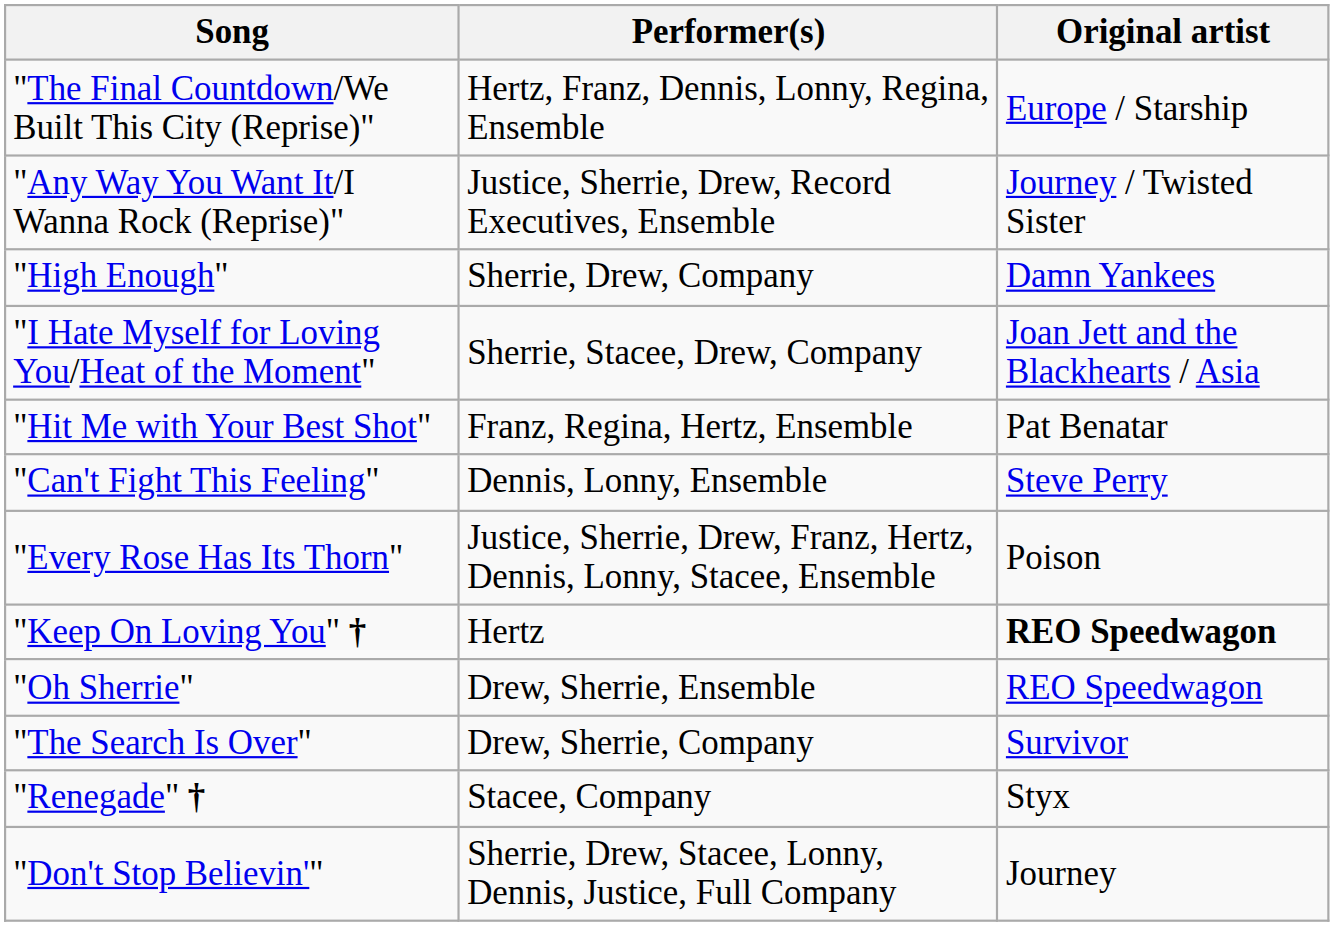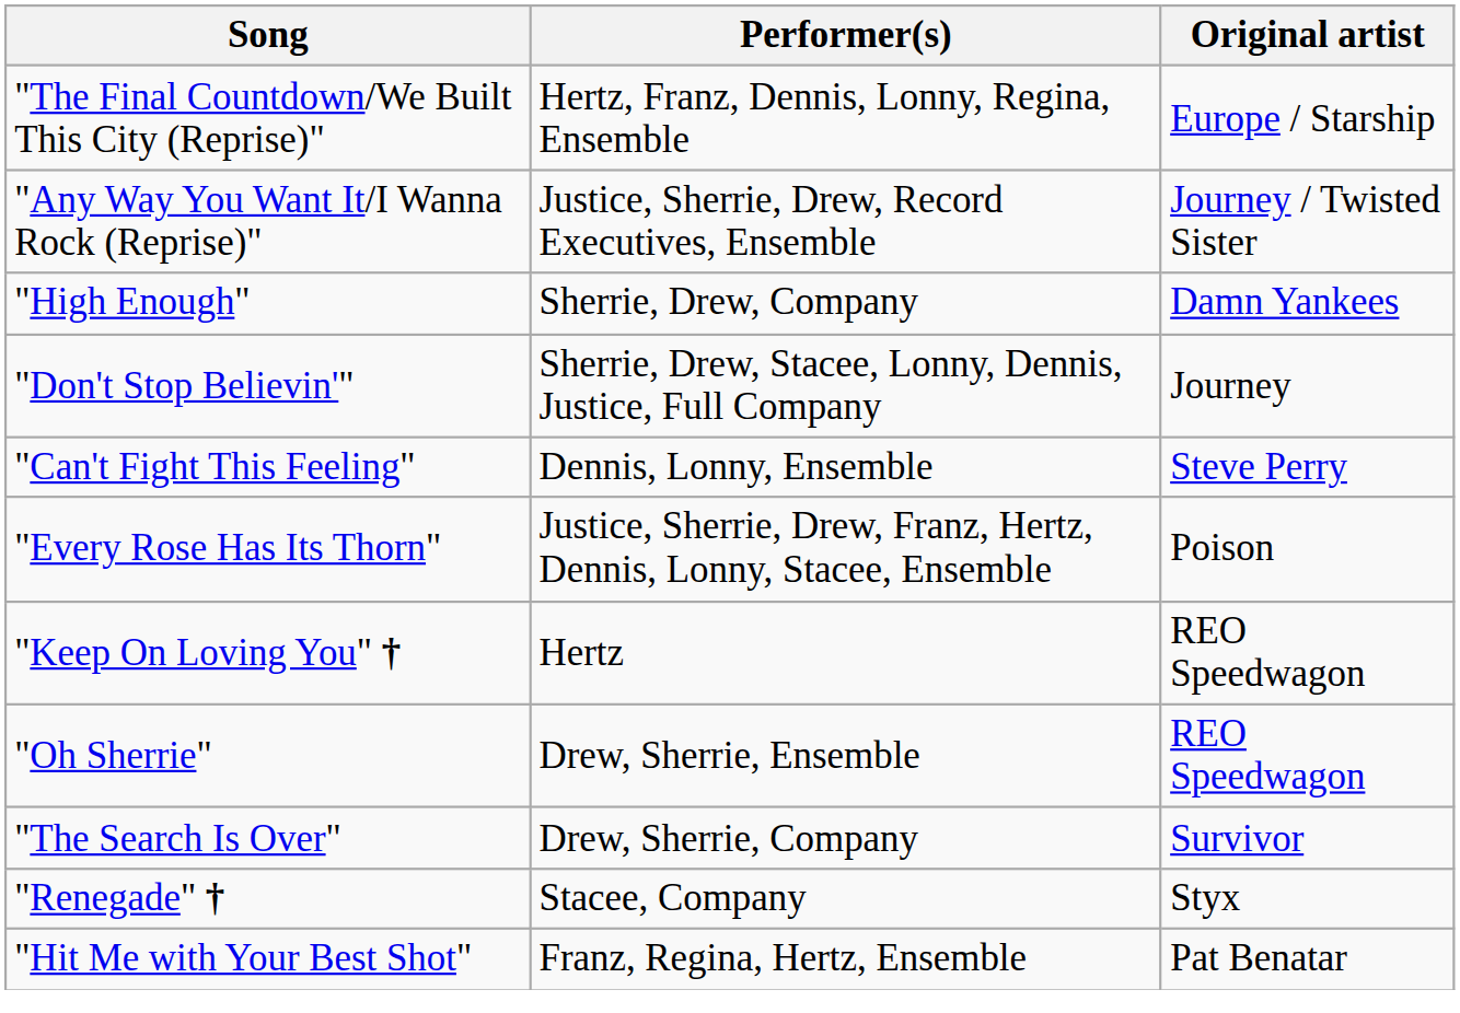- row: "I Hate Myself for Loving You/Heat of the Moment" | Sherrie, Stacee, Drew, Company | Joan Jett and the Blackhearts / Asia
rows swapped: "Hit Me with Your Best Shot" <-> "Don't Stop Believin'"
"Keep On Loving You" † | Original artist: bold -> normal
